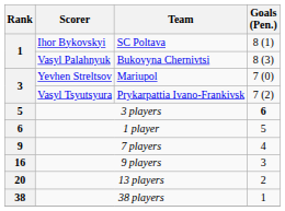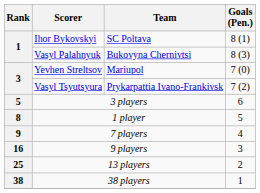3 players | Goals (Pen.): bold -> normal
1 player | Rank: 6 -> 8
13 players | Rank: 20 -> 25
